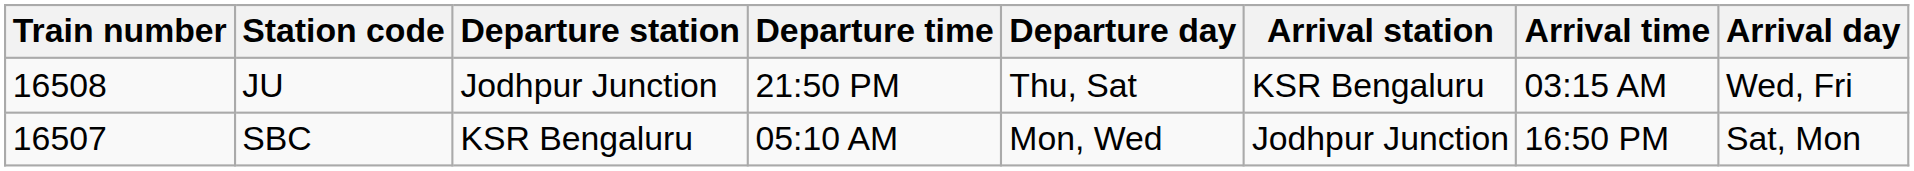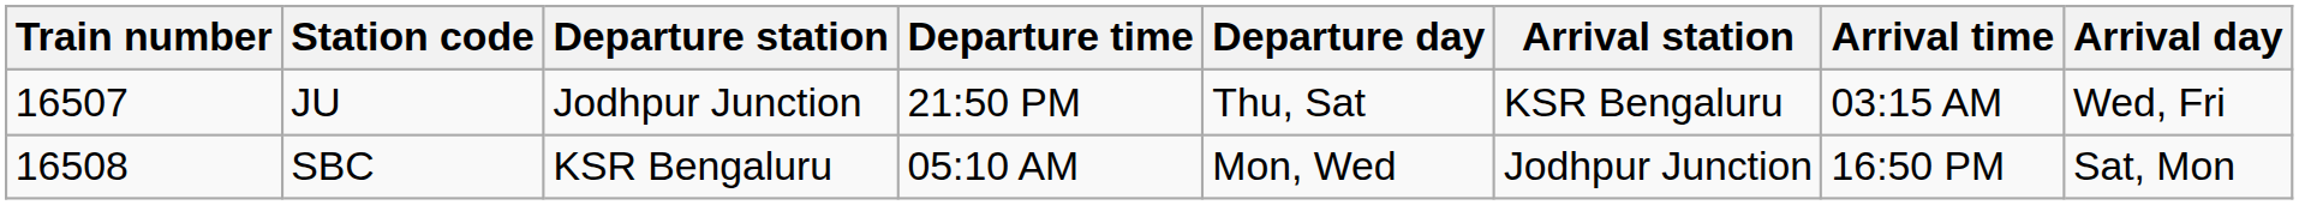JU | Train number: 16508 -> 16507
SBC | Train number: 16507 -> 16508
